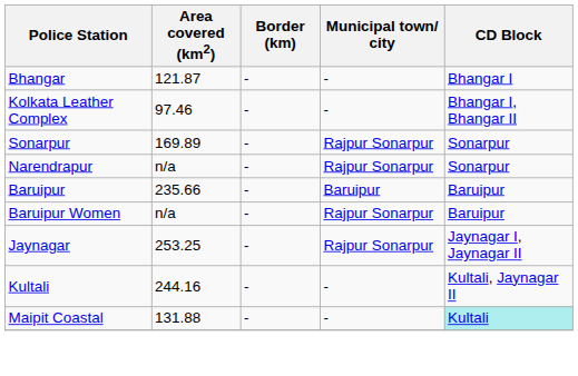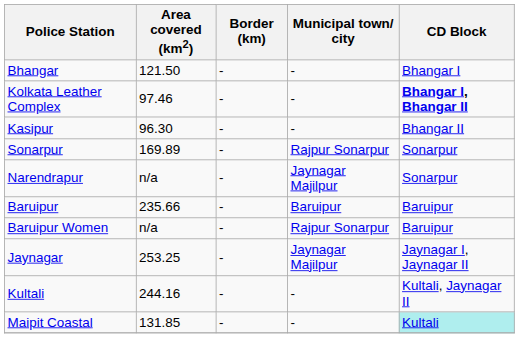Bhangar | Area covered (km2): 121.87 -> 121.50
Kolkata Leather Complex | CD Block: normal -> bold
+ row: Kasipur | 96.30 | - | - | Bhangar II
Narendrapur | Municipal town/ city: Rajpur Sonarpur -> Jaynagar Majilpur
Jaynagar | Municipal town/ city: Rajpur Sonarpur -> Jaynagar Majilpur
Maipit Coastal | Area covered (km2): 131.88 -> 131.85
